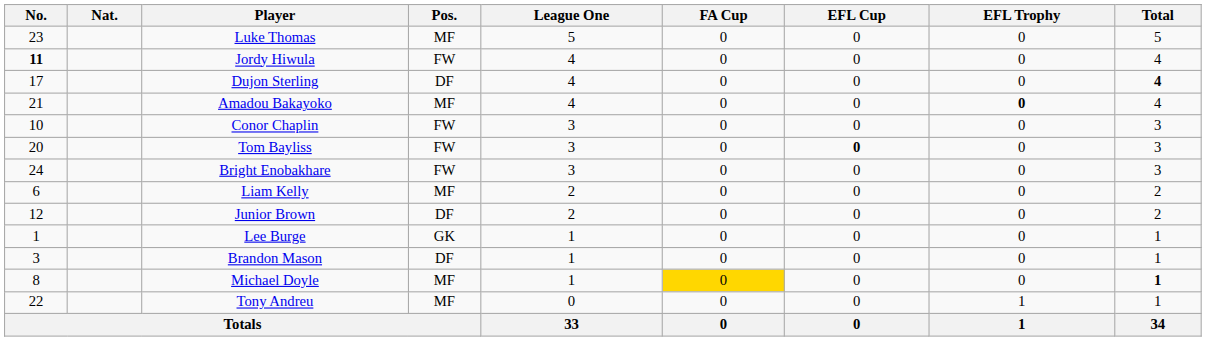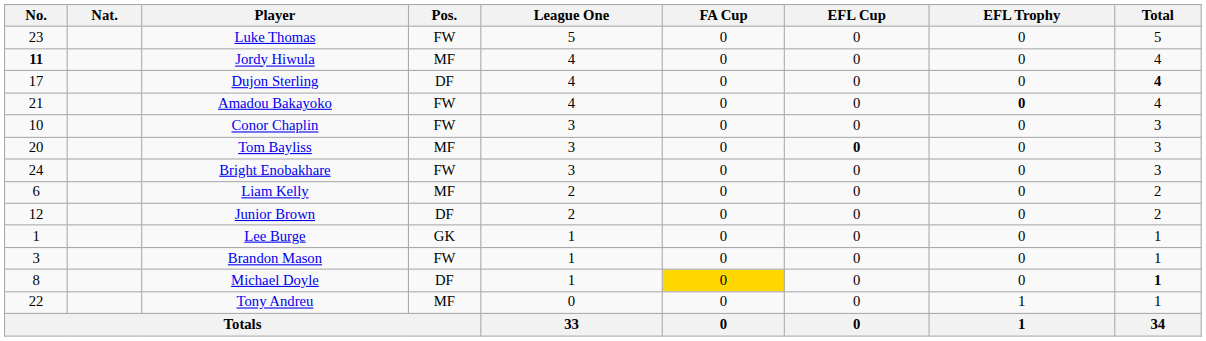Luke Thomas | Pos.: MF -> FW
Jordy Hiwula | Pos.: FW -> MF
Amadou Bakayoko | Pos.: MF -> FW
Tom Bayliss | Pos.: FW -> MF
Brandon Mason | Pos.: DF -> FW
Michael Doyle | Pos.: MF -> DF
